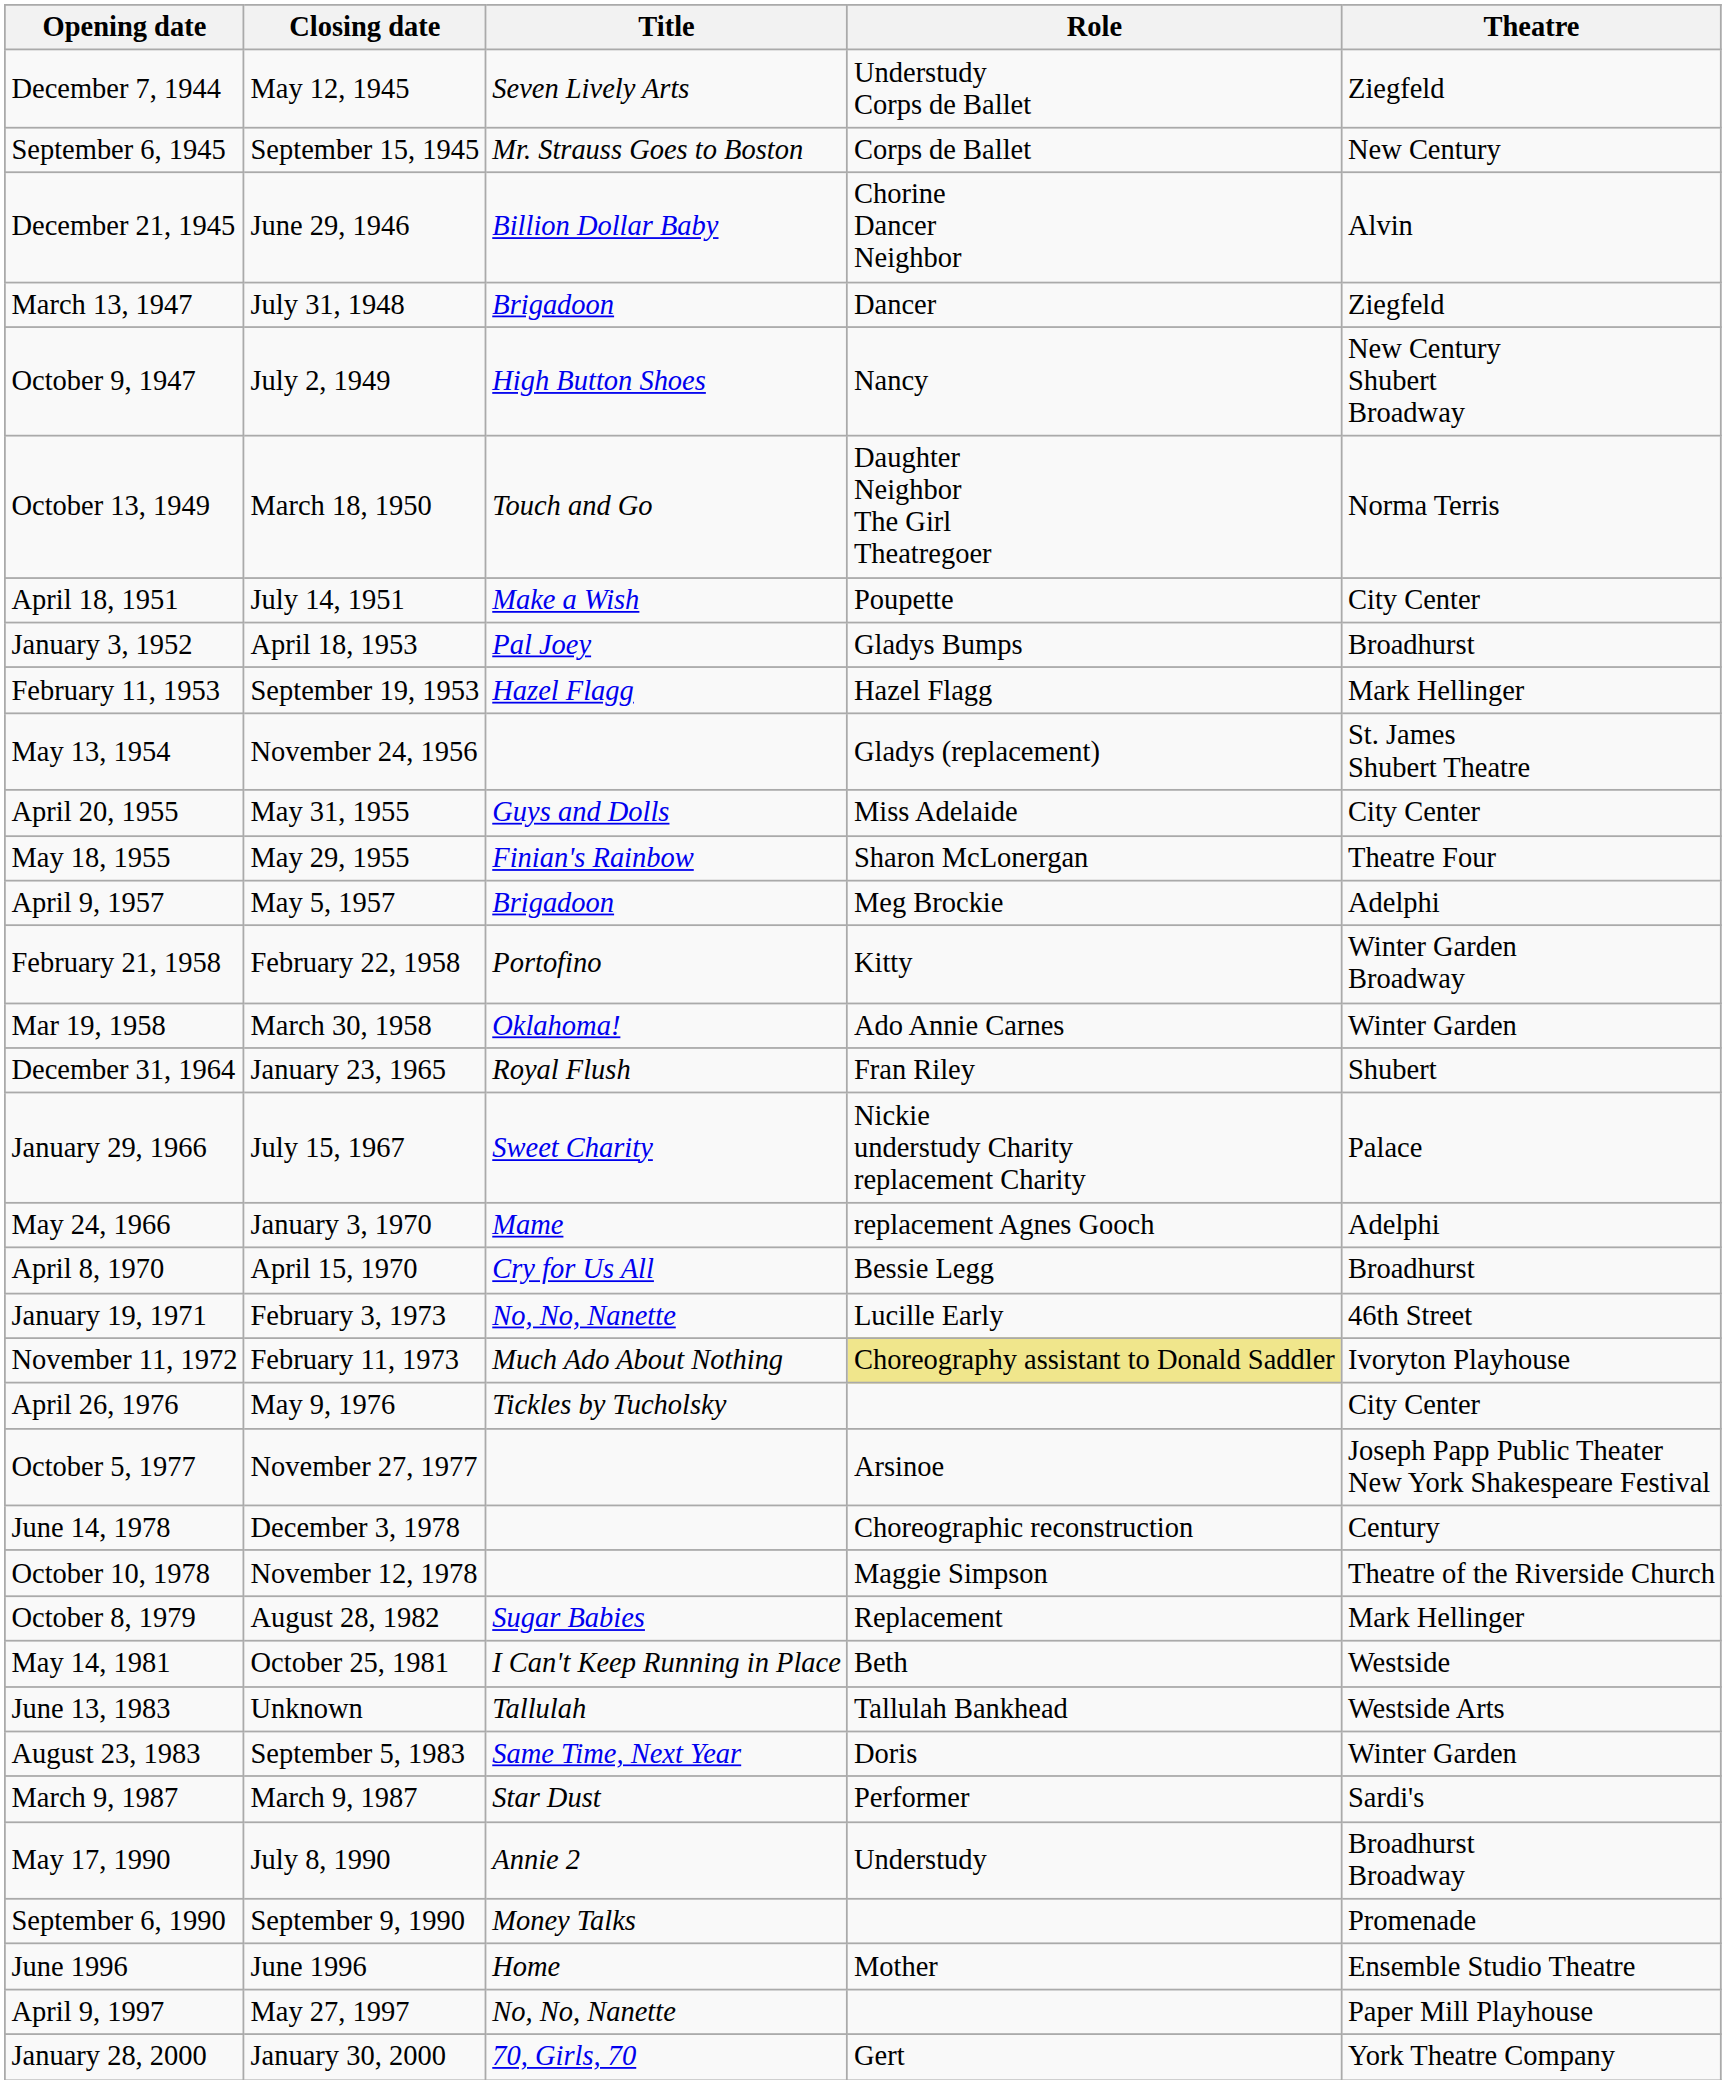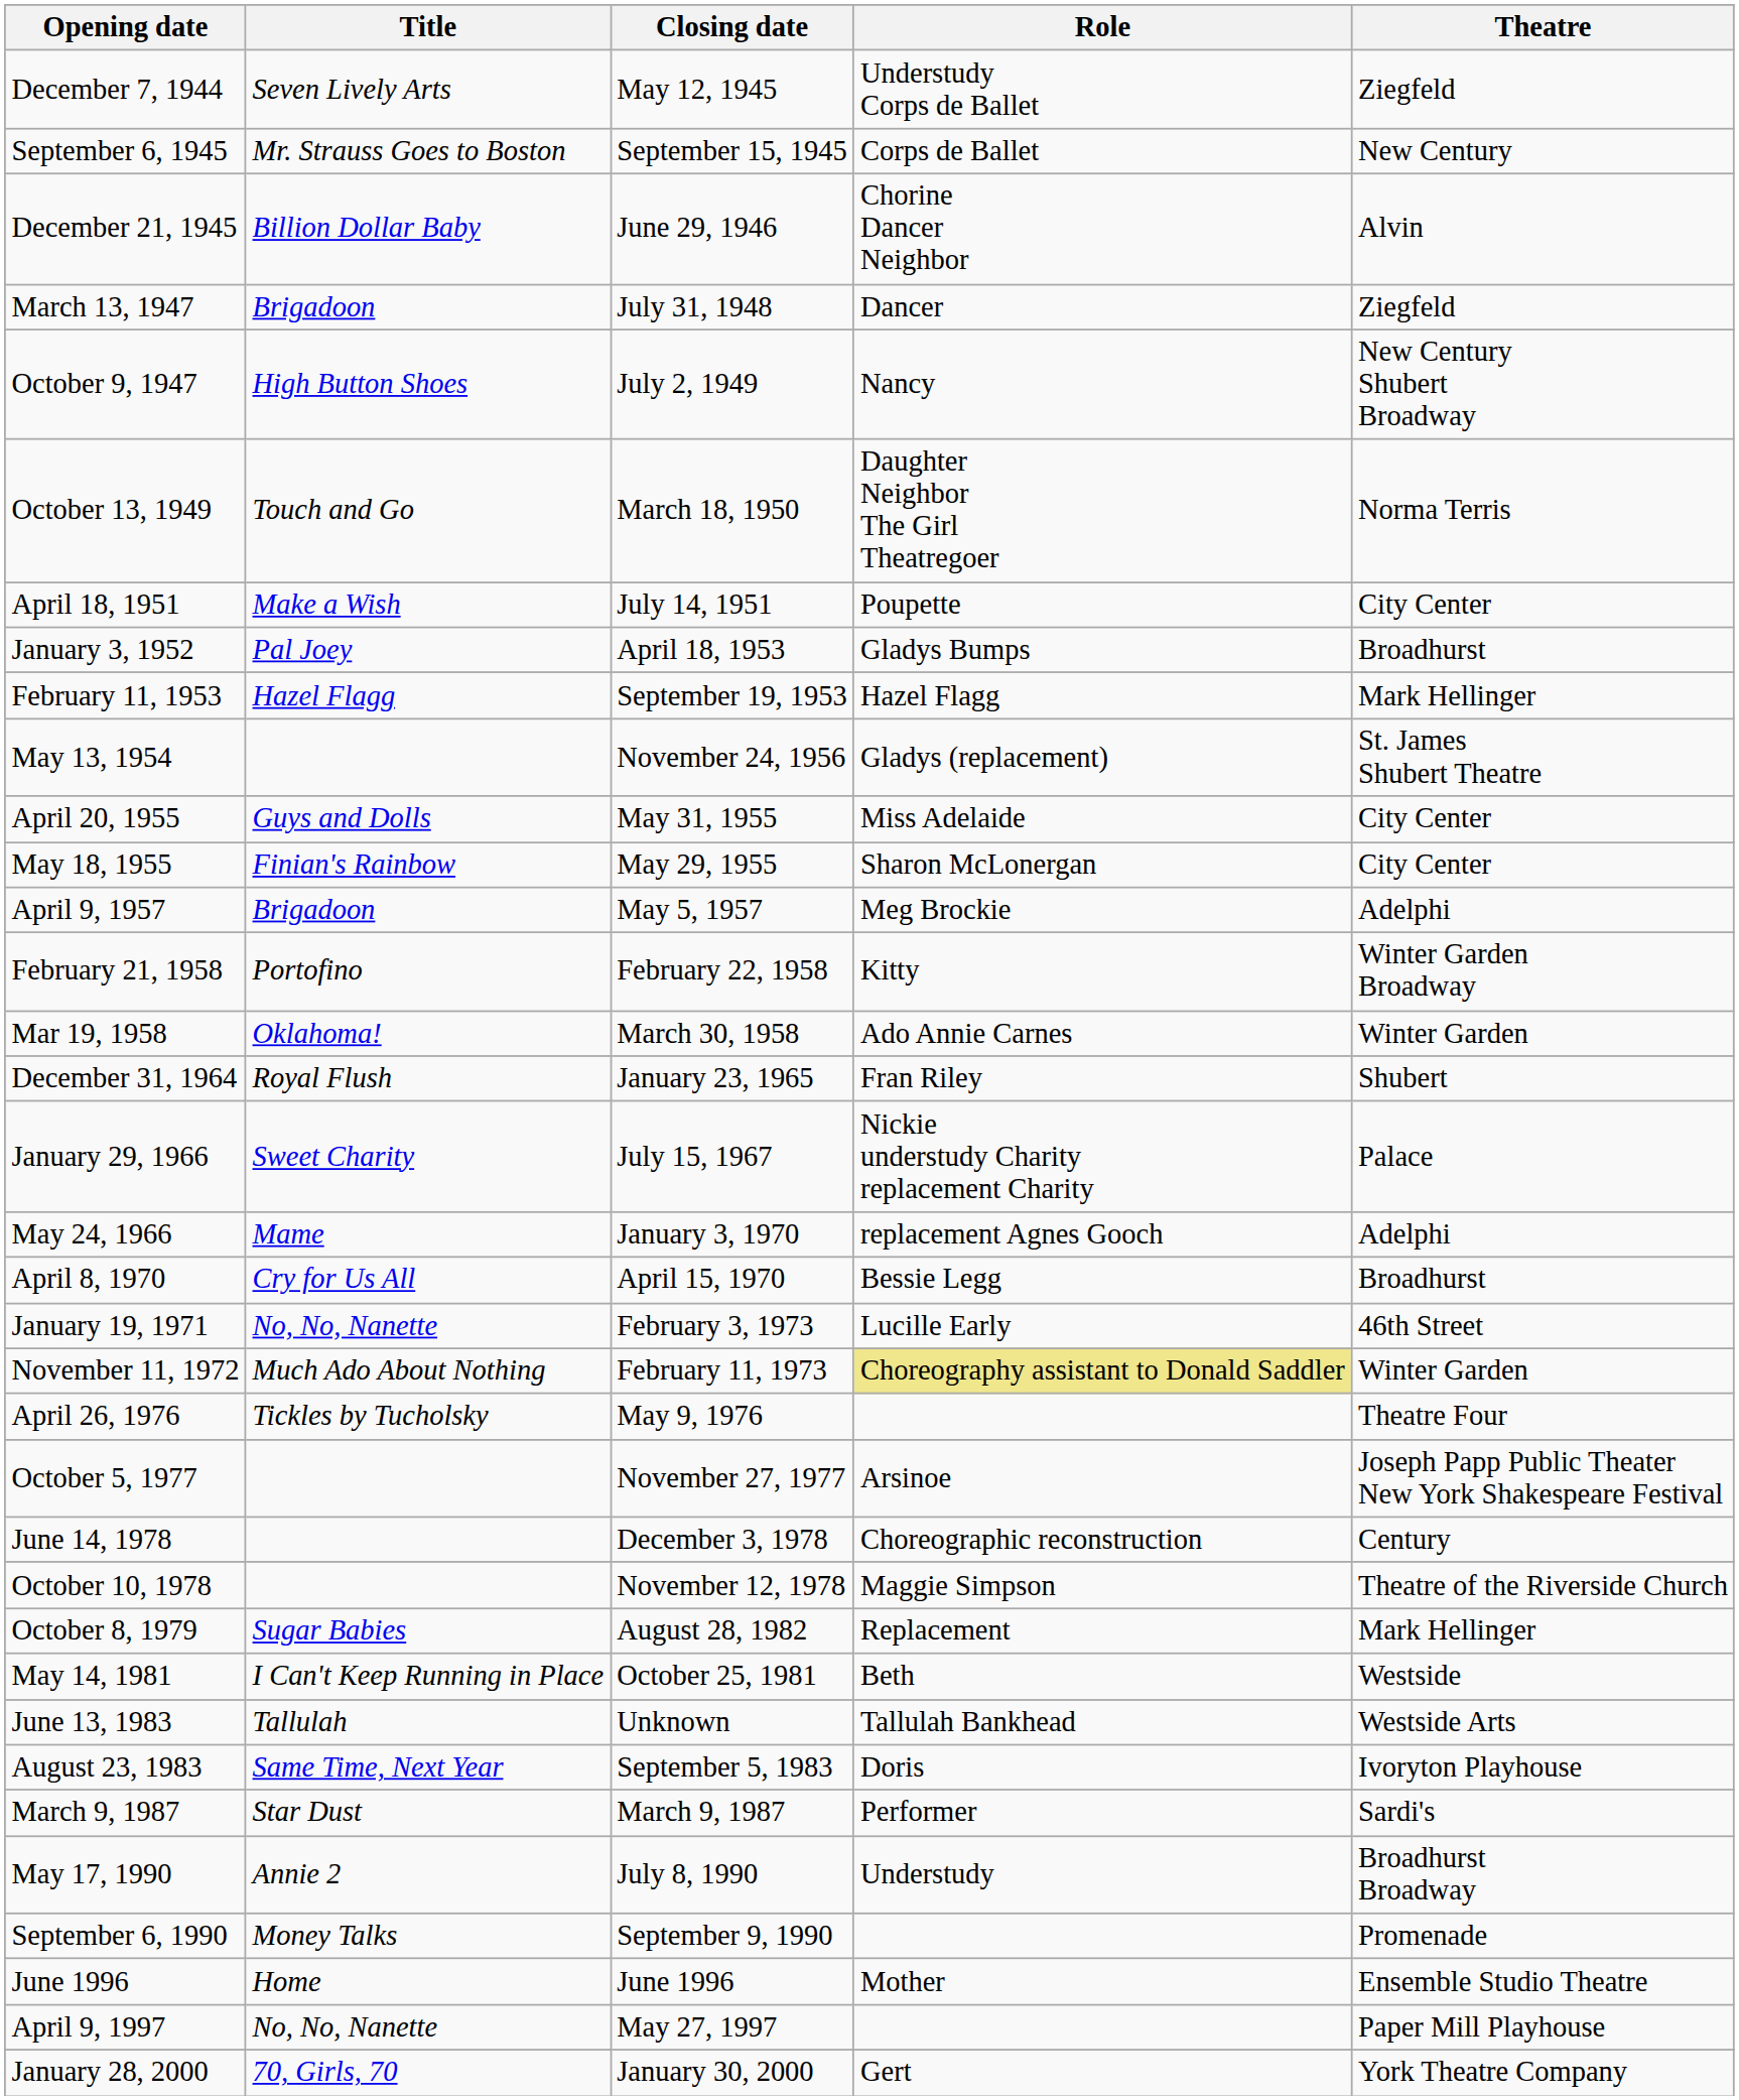columns swapped: Closing date <-> Title
May 18, 1955 | Theatre: Theatre Four -> City Center
November 11, 1972 | Theatre: Ivoryton Playhouse -> Winter Garden
April 26, 1976 | Theatre: City Center -> Theatre Four
August 23, 1983 | Theatre: Winter Garden -> Ivoryton Playhouse
